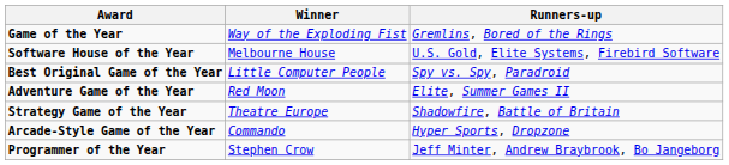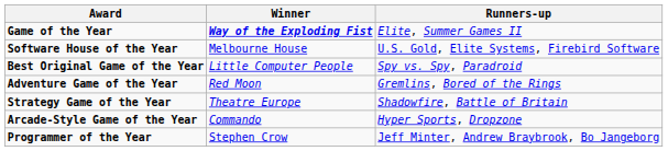Game of the Year | Winner: normal -> bold
Game of the Year | Runners-up: Gremlins, Bored of the Rings -> Elite, Summer Games II
Adventure Game of the Year | Runners-up: Elite, Summer Games II -> Gremlins, Bored of the Rings
